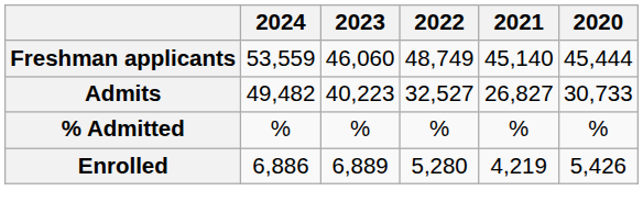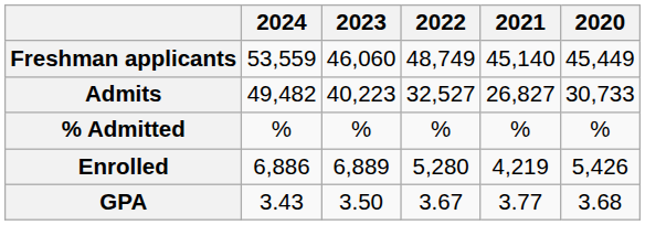Freshman applicants | 2020: 45,444 -> 45,449
+ row: GPA | 3.43 | 3.50 | 3.67 | 3.77 | 3.68
